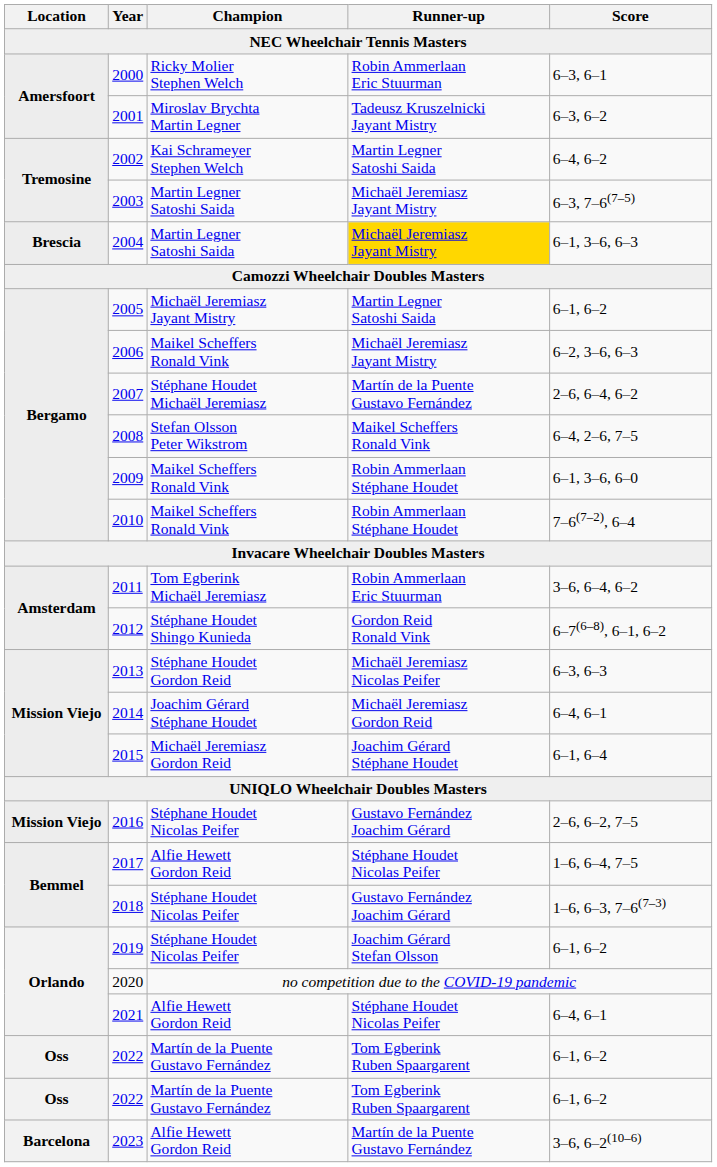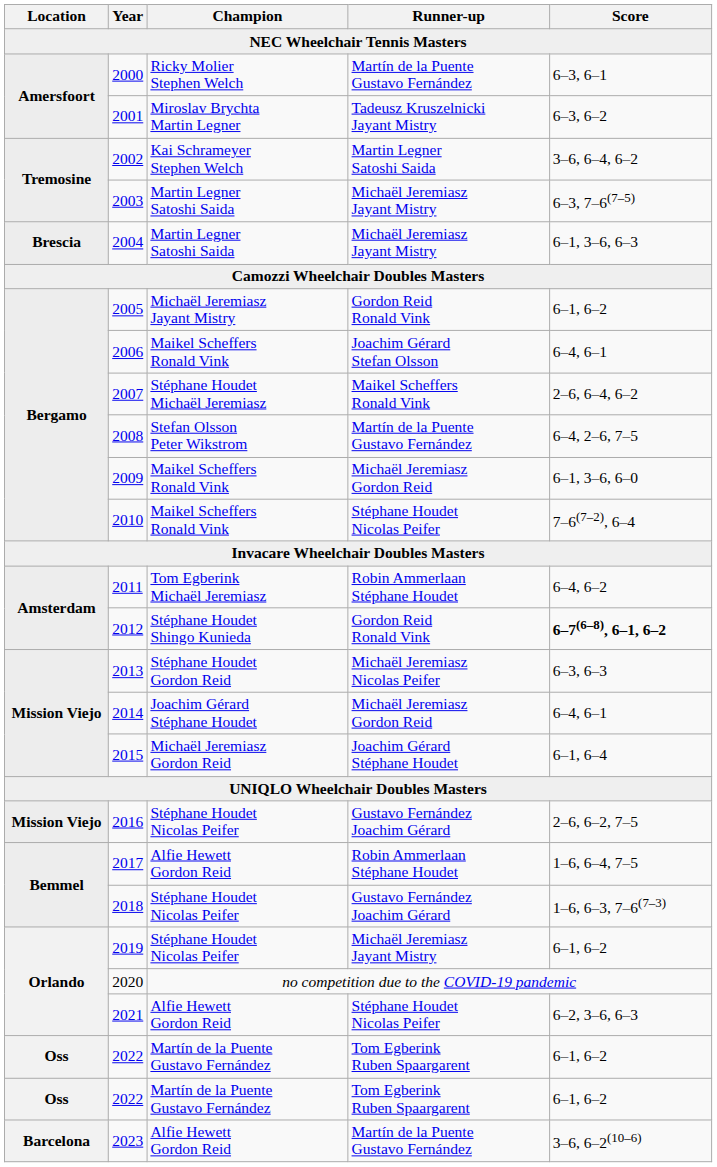2000 | Runner-up: Robin Ammerlaan Eric Stuurman -> Martín de la Puente Gustavo Fernández
2002 | Score: 6–4, 6–2 -> 3–6, 6–4, 6–2
2004 | Runner-up: gold background -> no background
2005 | Runner-up: Martin Legner Satoshi Saida -> Gordon Reid Ronald Vink
2006 | Runner-up: Michaël Jeremiasz Jayant Mistry -> Joachim Gérard Stefan Olsson
2006 | Score: 6–2, 3–6, 6–3 -> 6–4, 6–1
2007 | Runner-up: Martín de la Puente Gustavo Fernández -> Maikel Scheffers Ronald Vink
2008 | Runner-up: Maikel Scheffers Ronald Vink -> Martín de la Puente Gustavo Fernández
2009 | Runner-up: Robin Ammerlaan Stéphane Houdet -> Michaël Jeremiasz Gordon Reid
2010 | Runner-up: Robin Ammerlaan Stéphane Houdet -> Stéphane Houdet Nicolas Peifer
2011 | Runner-up: Robin Ammerlaan Eric Stuurman -> Robin Ammerlaan Stéphane Houdet
2011 | Score: 3–6, 6–4, 6–2 -> 6–4, 6–2
2012 | Score: normal -> bold
2017 | Runner-up: Stéphane Houdet Nicolas Peifer -> Robin Ammerlaan Stéphane Houdet
2019 | Runner-up: Joachim Gérard Stefan Olsson -> Michaël Jeremiasz Jayant Mistry
2021 | Score: 6–4, 6–1 -> 6–2, 3–6, 6–3
